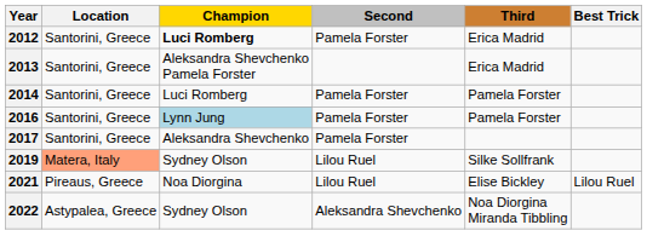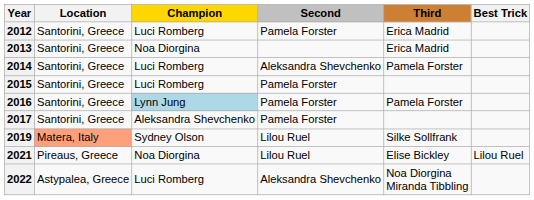2012 | Champion: bold -> normal
2013 | Champion: Aleksandra Shevchenko Pamela Forster -> Noa Diorgina
2014 | Second: Pamela Forster -> Aleksandra Shevchenko
+ row: 2015 | Santorini, Greece | Luci Romberg | Pamela Forster
2022 | Champion: Sydney Olson -> Luci Romberg
